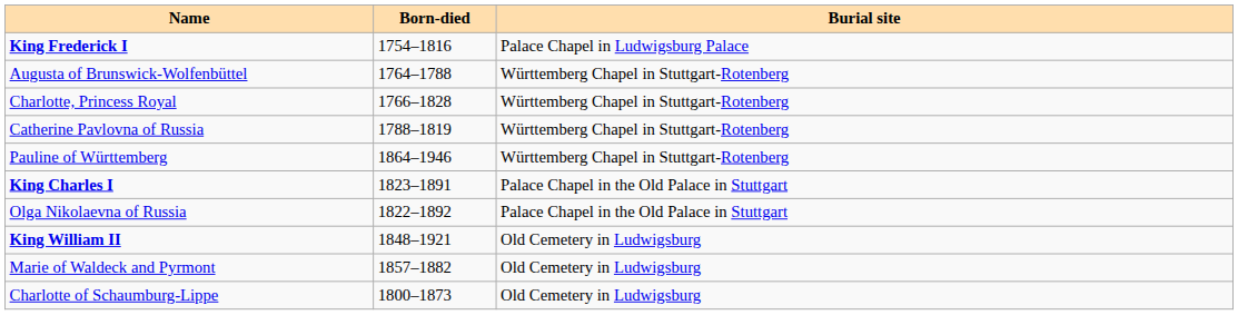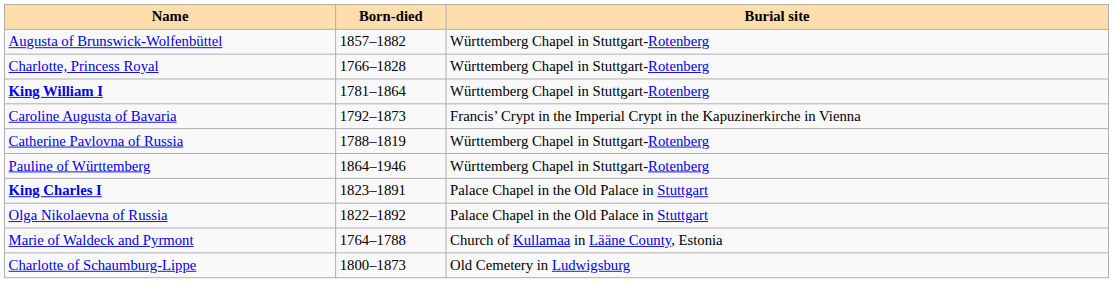- row: King Frederick I | 1754–1816 | Palace Chapel in Ludwigsburg Palace
Augusta of Brunswick-Wolfenbüttel | Born-died: 1764–1788 -> 1857–1882
+ row: King William I | 1781–1864 | Württemberg Chapel in Stuttgart-Rotenberg
+ row: Caroline Augusta of Bavaria | 1792–1873 | Francis’ Crypt in the Imperial Crypt in the Kapuzinerkirche in Vienna
- row: King William II | 1848–1921 | Old Cemetery in Ludwigsburg
Marie of Waldeck and Pyrmont | Born-died: 1857–1882 -> 1764–1788
Marie of Waldeck and Pyrmont | Burial site: Old Cemetery in Ludwigsburg -> Church of Kullamaa in Lääne County, Estonia
